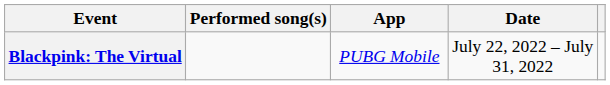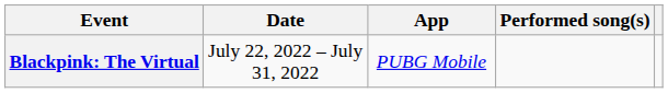columns swapped: Date <-> Performed song(s)
